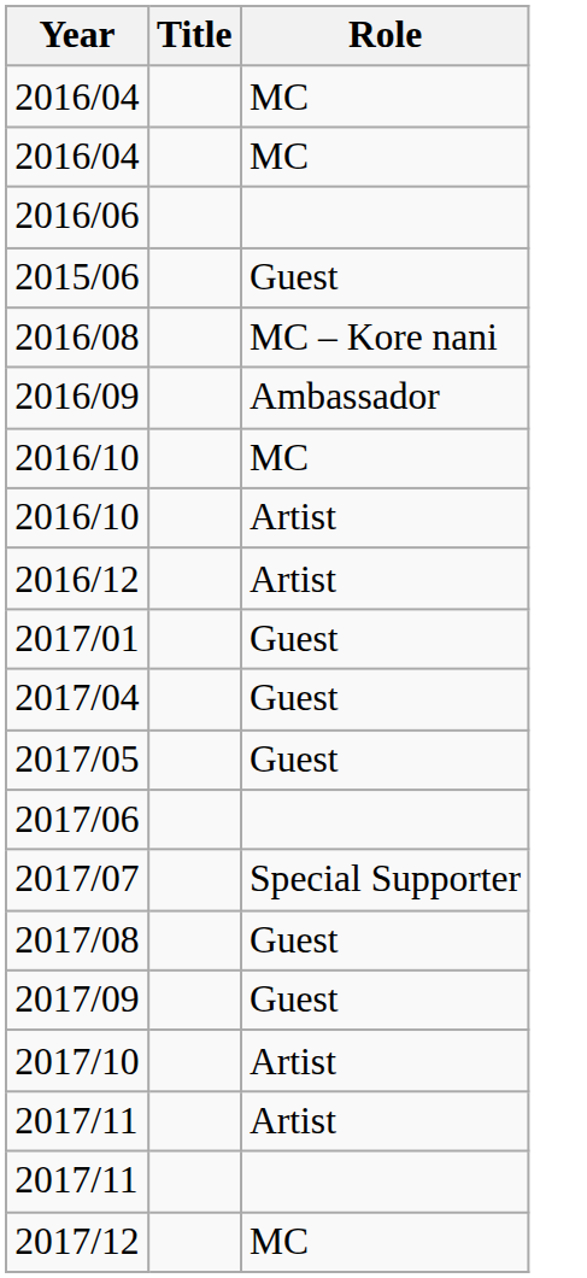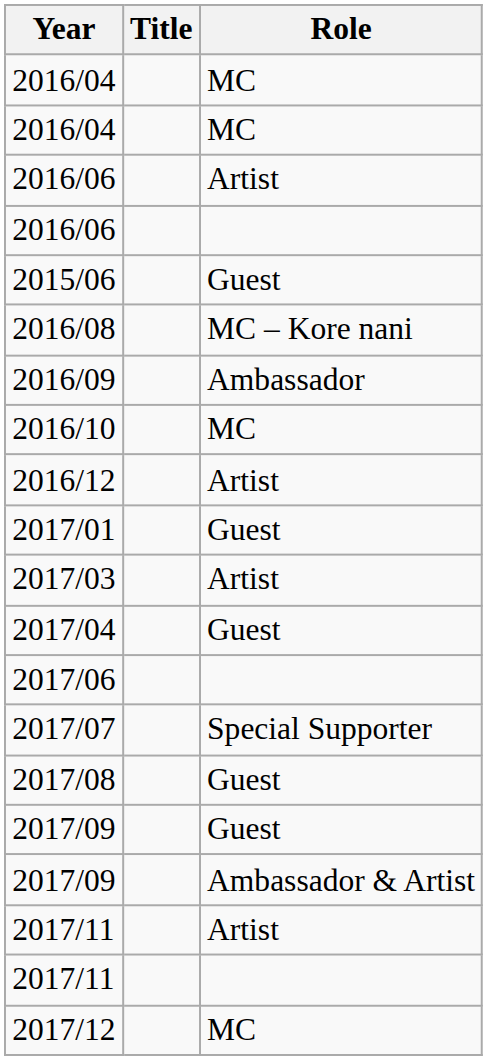+ row: 2016/06 | Artist
- row: 2016/10 | Artist
+ row: 2017/03 | Artist
- row: 2017/05 | Guest
+ row: 2017/09 | Ambassador & Artist
- row: 2017/10 | Artist
